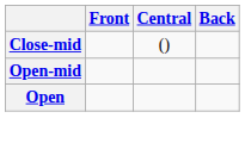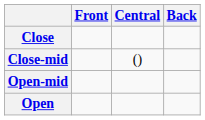+ row: Close
